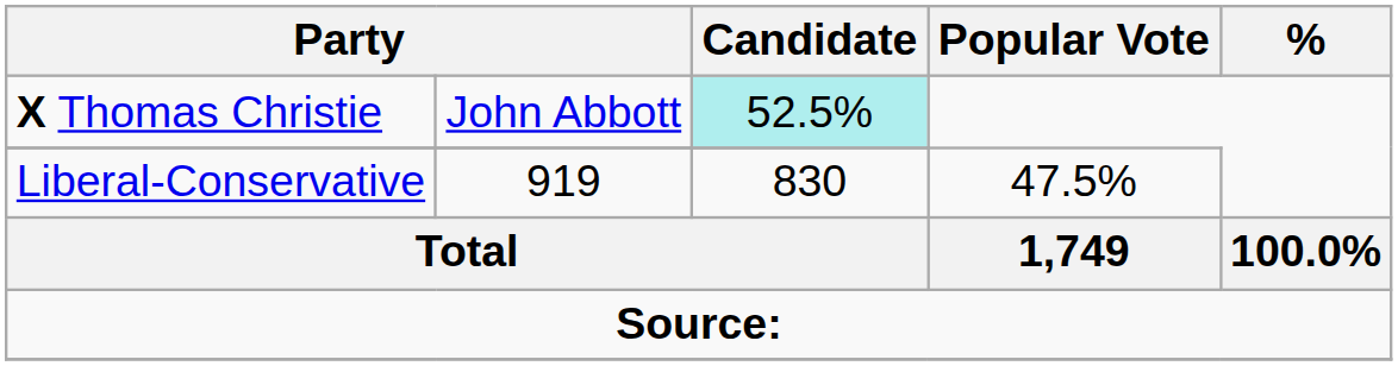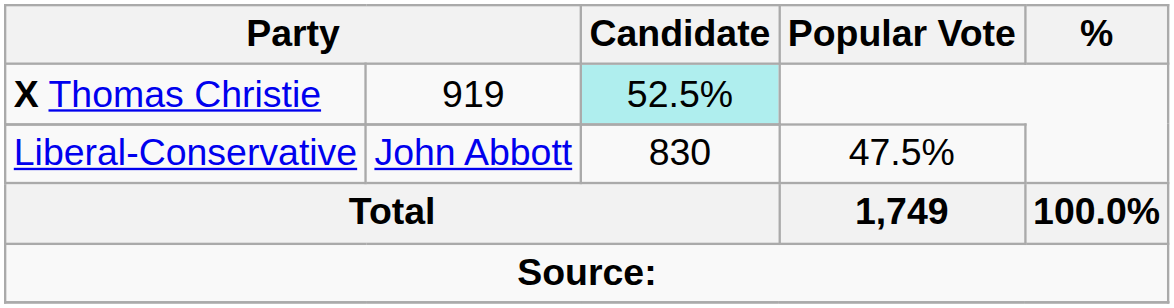X Thomas Christie | column 2: John Abbott -> 919
Liberal-Conservative | column 2: 919 -> John Abbott
